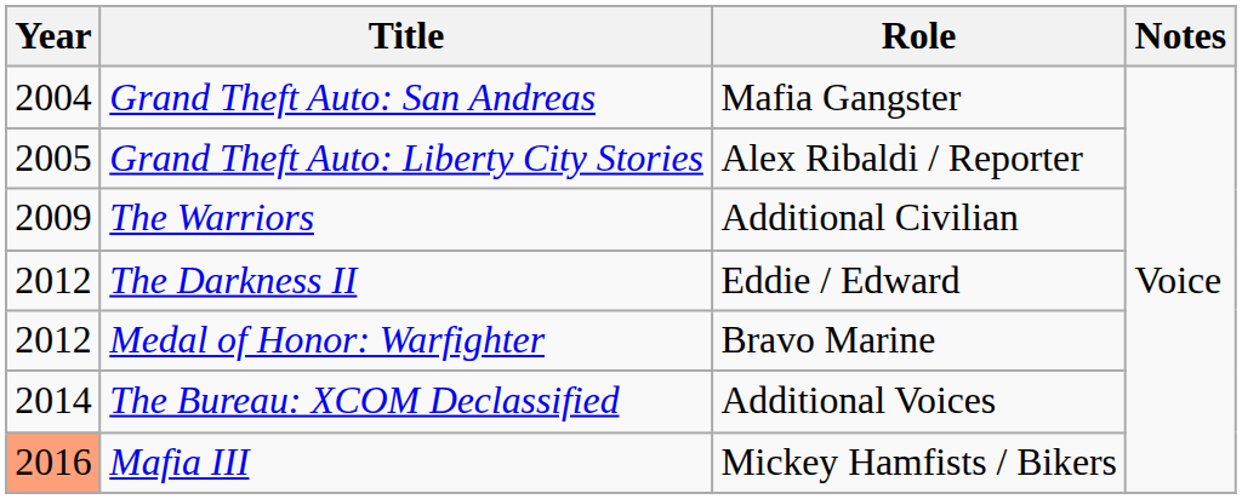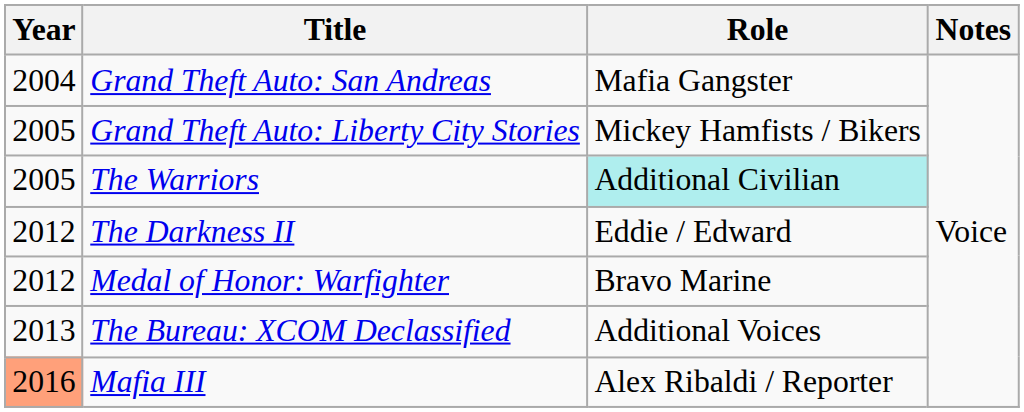Grand Theft Auto: Liberty City Stories | Role: Alex Ribaldi / Reporter -> Mickey Hamfists / Bikers
The Warriors | Year: 2009 -> 2005
The Warriors | Role: no background -> paleturquoise background
The Bureau: XCOM Declassified | Year: 2014 -> 2013
Mafia III | Role: Mickey Hamfists / Bikers -> Alex Ribaldi / Reporter
